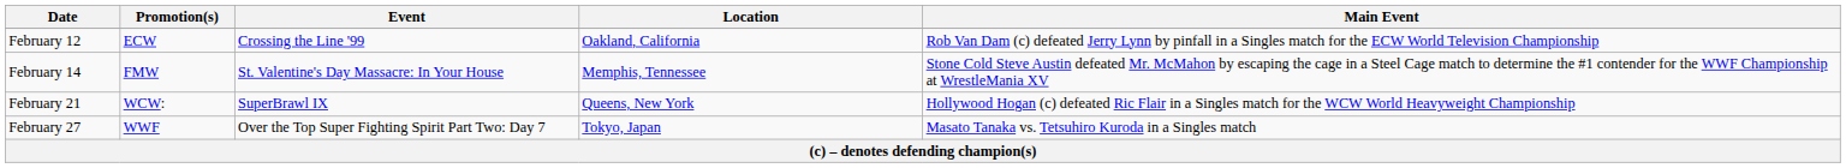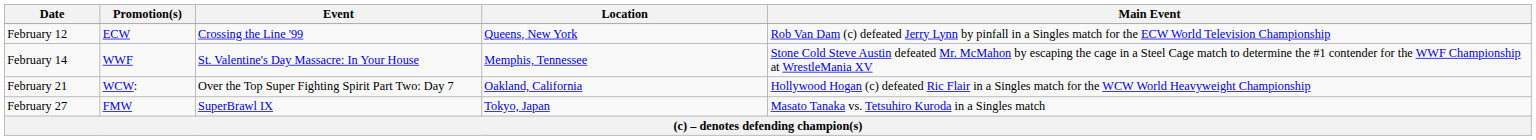February 12 | Location: Oakland, California -> Queens, New York
February 14 | Promotion(s): FMW -> WWF
February 21 | Event: SuperBrawl IX -> Over the Top Super Fighting Spirit Part Two: Day 7
February 21 | Location: Queens, New York -> Oakland, California
February 27 | Promotion(s): WWF -> FMW
February 27 | Event: Over the Top Super Fighting Spirit Part Two: Day 7 -> SuperBrawl IX
